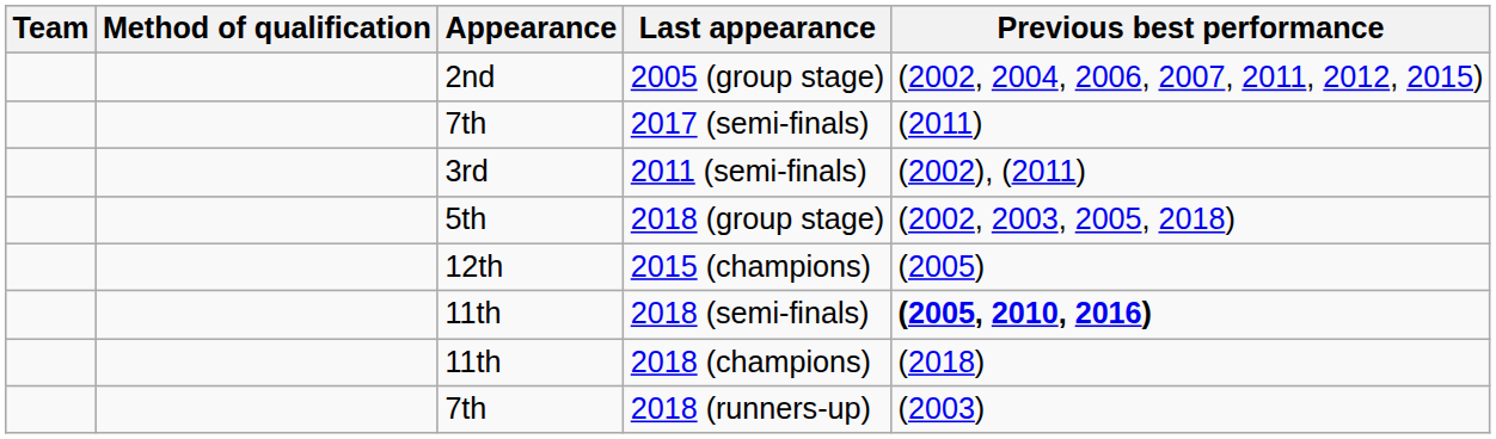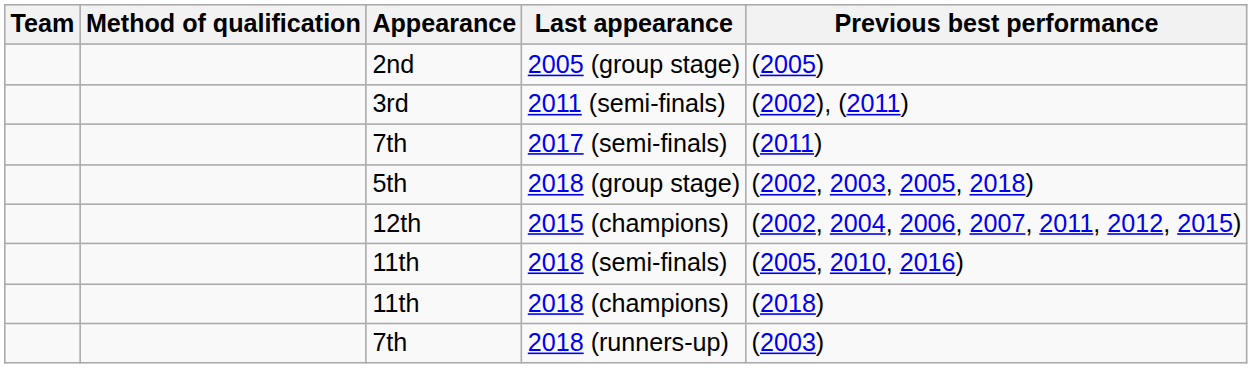2005 (group stage) | Previous best performance: (2002, 2004, 2006, 2007, 2011, 2012, 2015) -> (2005)
rows swapped: 2011 (semi-finals) <-> 2017 (semi-finals)
2015 (champions) | Previous best performance: (2005) -> (2002, 2004, 2006, 2007, 2011, 2012, 2015)
2018 (semi-finals) | Previous best performance: bold -> normal
